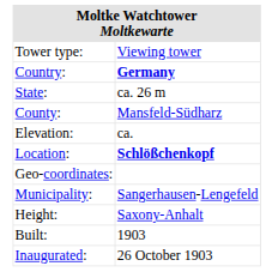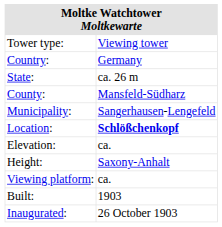Country: | column 2: bold -> normal
rows swapped: Municipality: <-> Elevation:
- row: Geo-coordinates:
+ row: Viewing platform: | ca.
